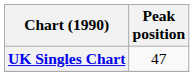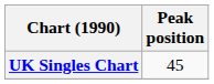UK Singles Chart | Peak position: 47 -> 45
